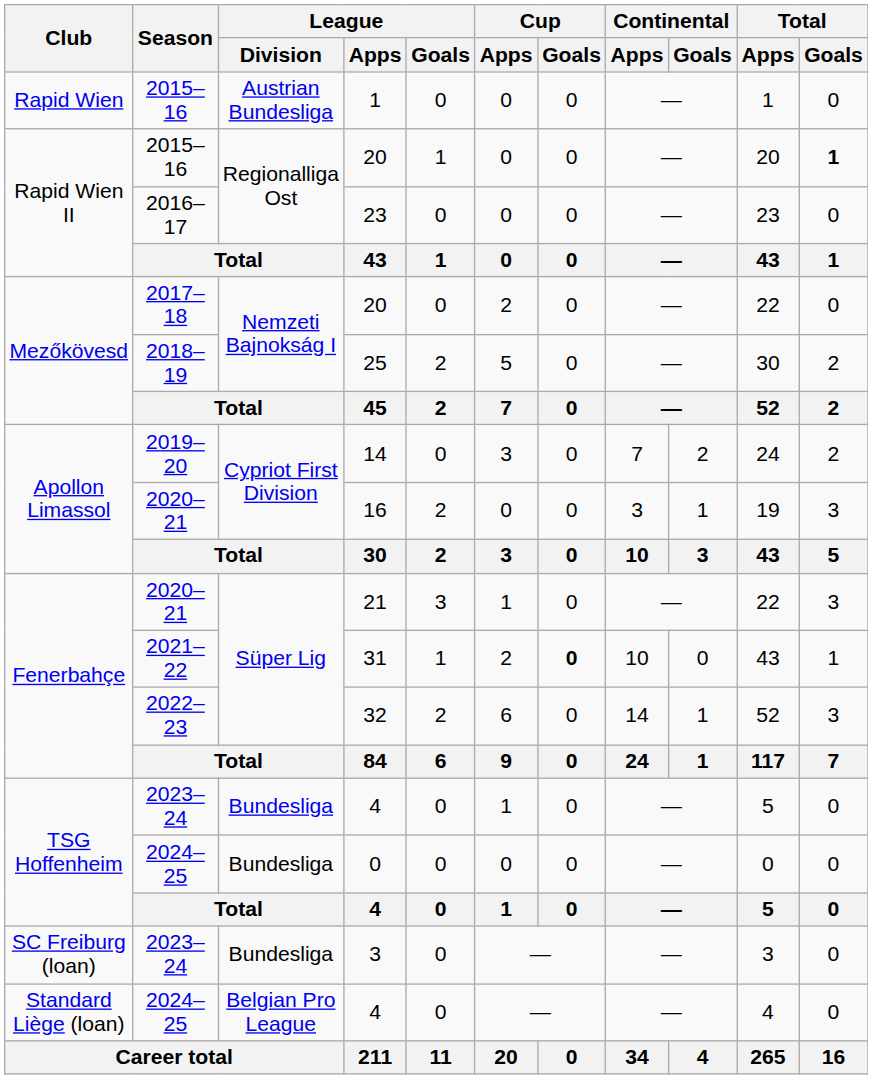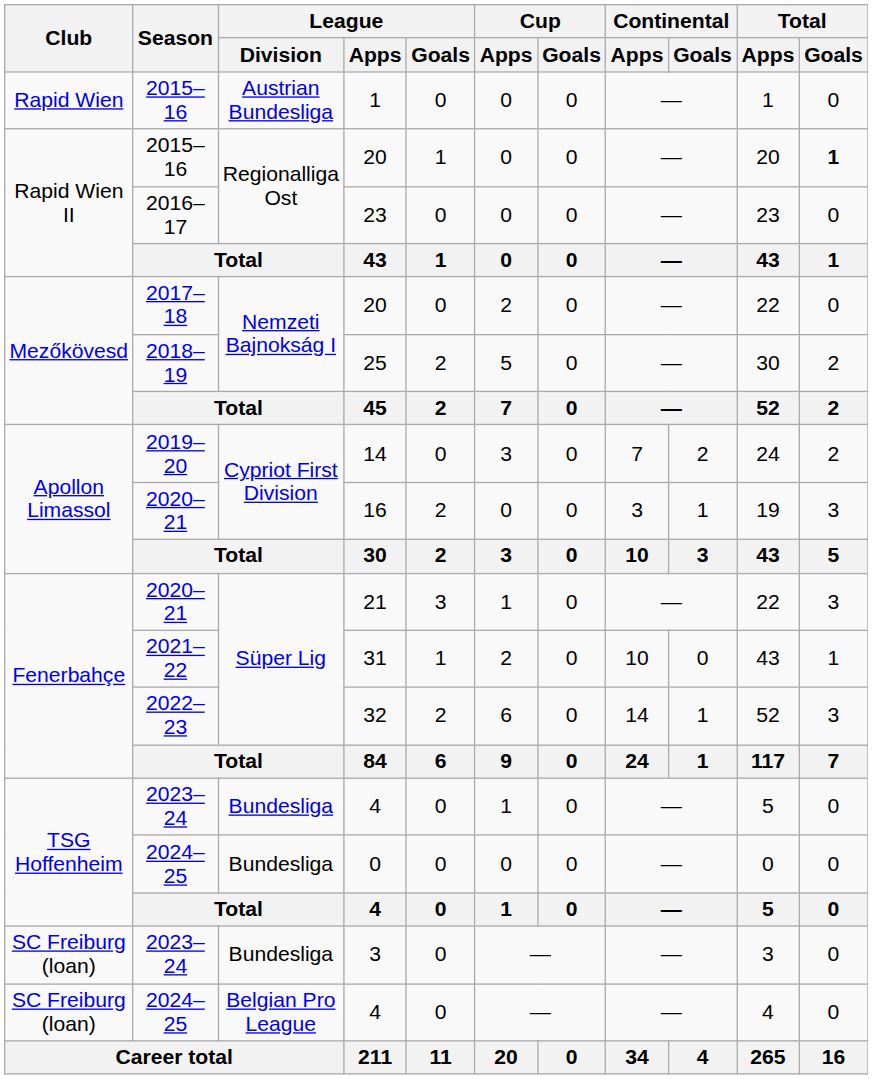31 | Cup / Goals: bold -> normal
2024–25 / 4 | Club: Standard Liège (loan) -> SC Freiburg (loan)
